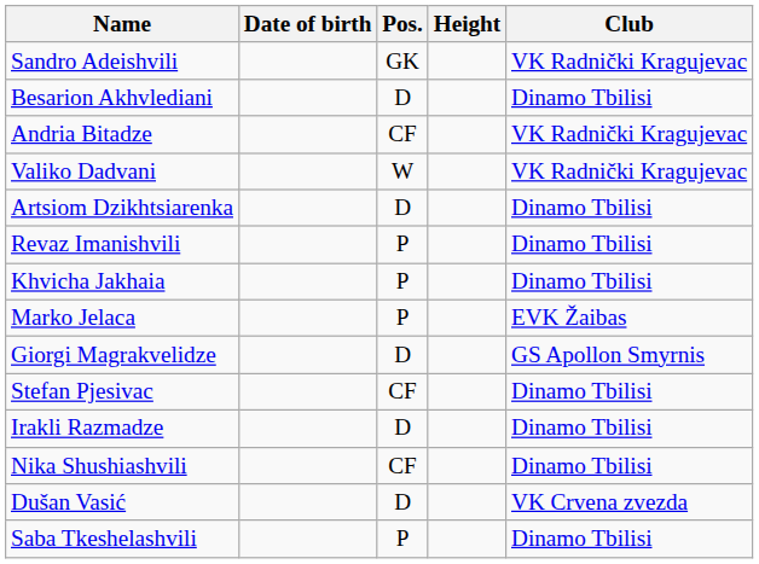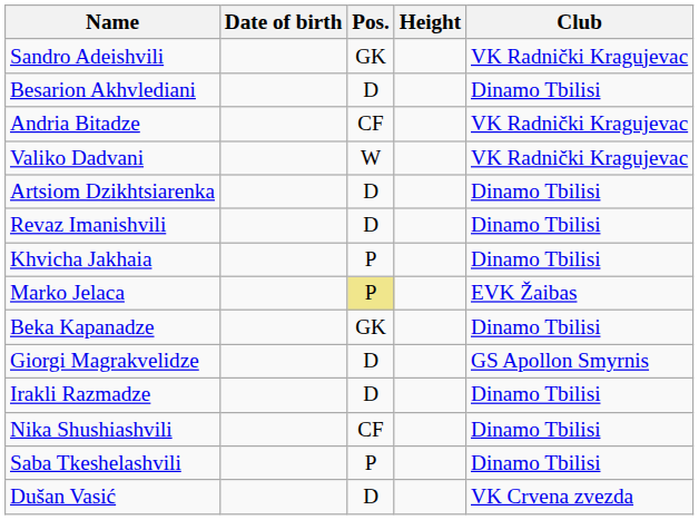Revaz Imanishvili | Pos.: P -> D
Marko Jelaca | Pos.: no background -> khaki background
+ row: Beka Kapanadze | GK | Dinamo Tbilisi
- row: Stefan Pjesivac | CF | Dinamo Tbilisi
rows swapped: Saba Tkeshelashvili <-> Dušan Vasić
